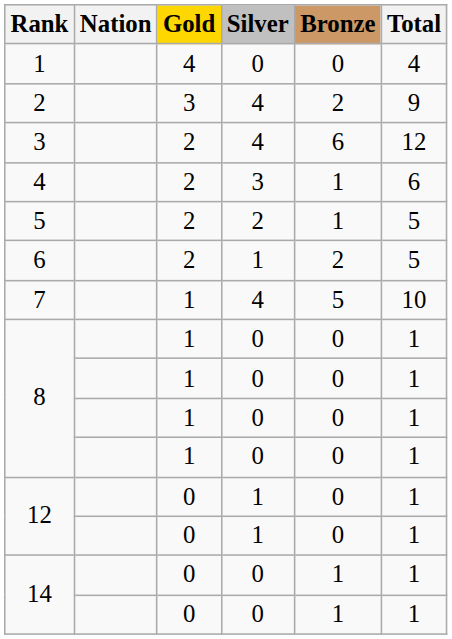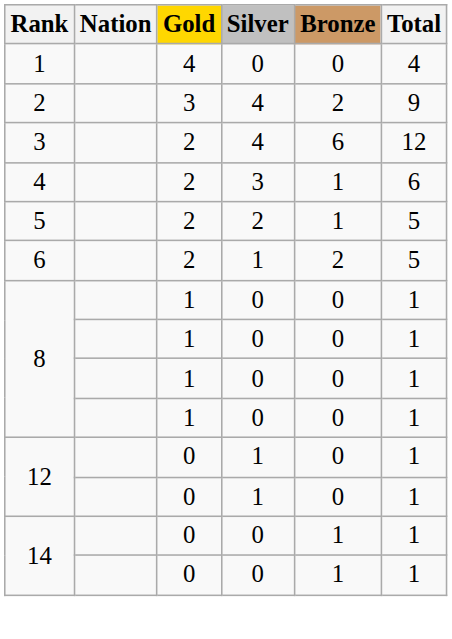- row: 7 | 1 | 4 | 5 | 10
